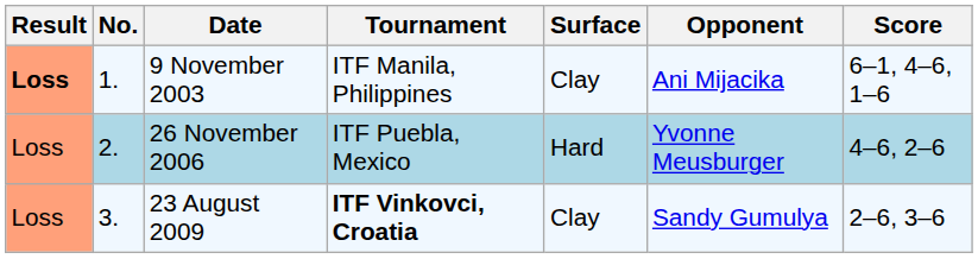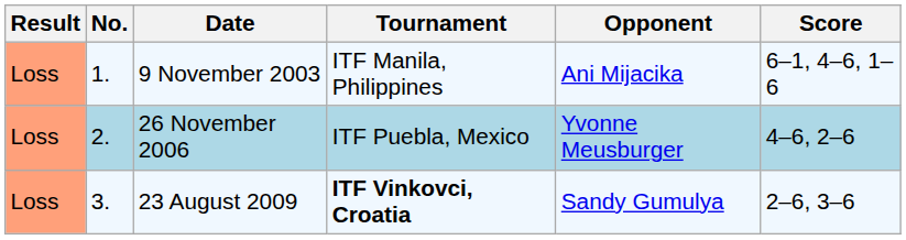- column: Surface | Clay | Hard | Clay
9 November 2003 | Result: bold -> normal
